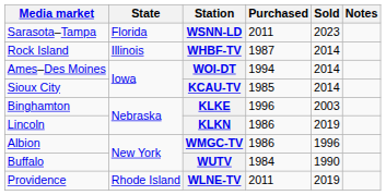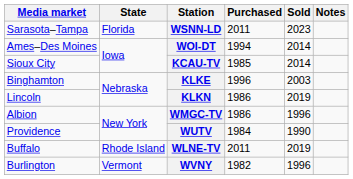- row: Rock Island | Illinois | WHBF-TV | 1987 | 2014
WUTV | Media market: Buffalo -> Providence
WLNE-TV | Media market: Providence -> Buffalo
+ row: Burlington | Vermont | WVNY | 1982 | 1996
